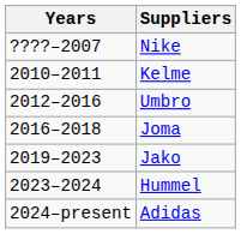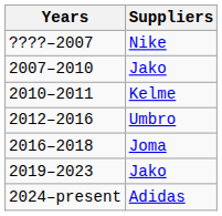+ row: 2007–2010 | Jako
- row: 2023–2024 | Hummel
